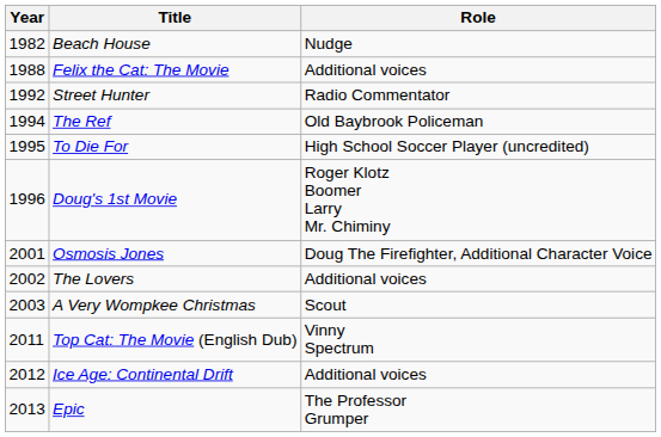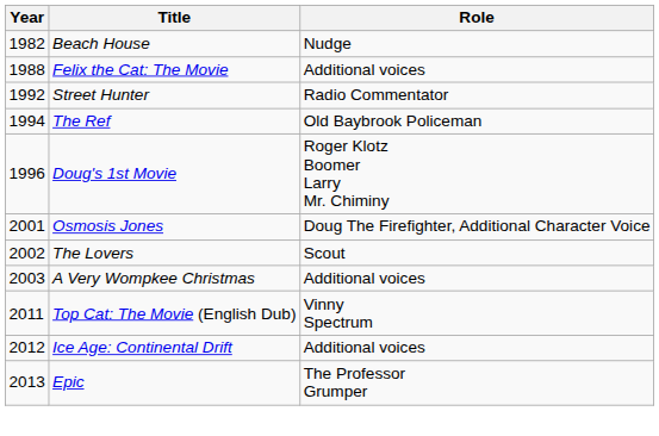- row: 1995 | To Die For | High School Soccer Player (uncredited)
The Lovers | Role: Additional voices -> Scout
A Very Wompkee Christmas | Role: Scout -> Additional voices
